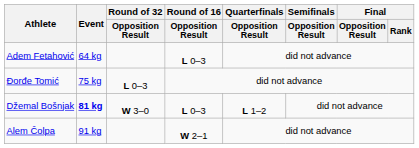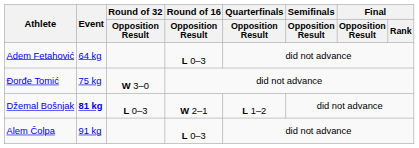Đorđe Tomić | Round of 32 / Opposition Result: L 0–3 -> W 3–0
Džemal Bošnjak | Round of 32 / Opposition Result: W 3–0 -> L 0–3
Džemal Bošnjak | Round of 16 / Opposition Result: L 0–3 -> W 2–1
Alem Čolpa | Round of 16 / Opposition Result: W 2–1 -> L 0–3
